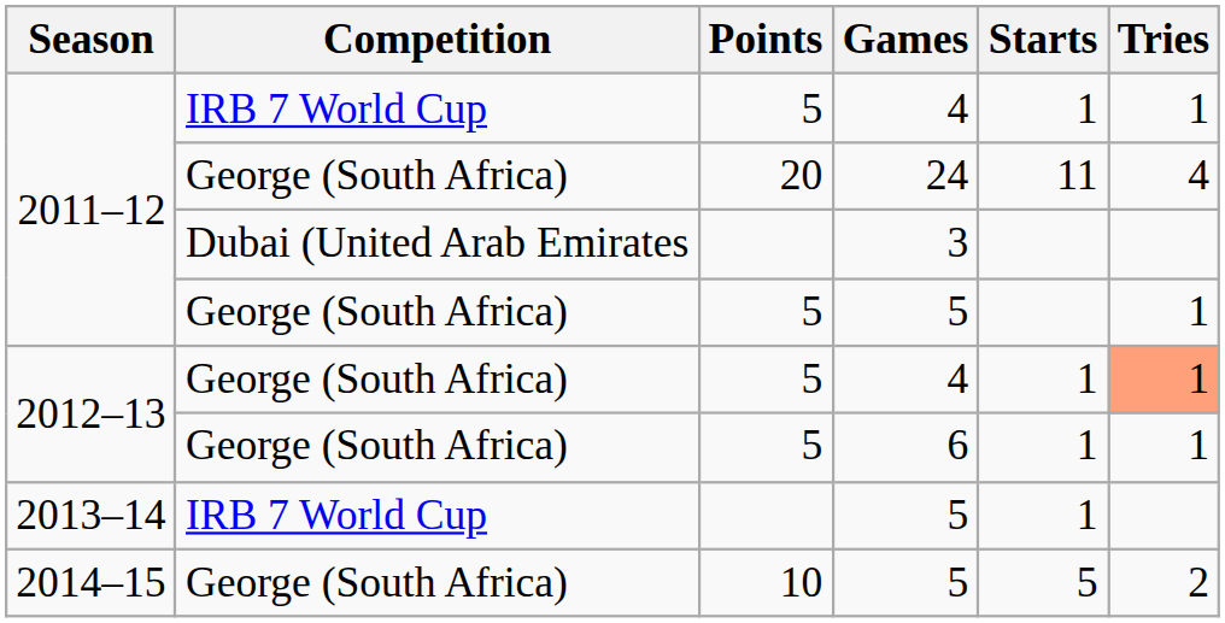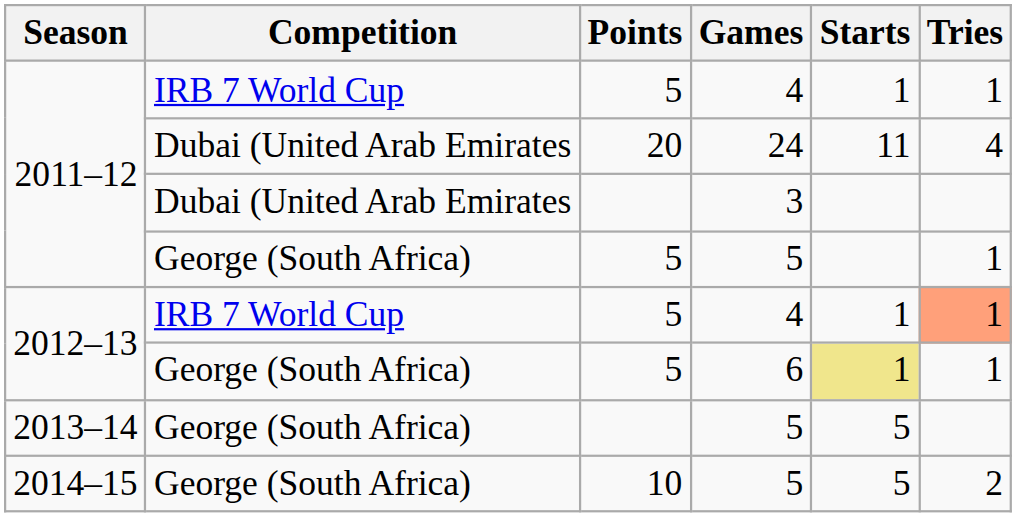24 | Competition: George (South Africa) -> Dubai (United Arab Emirates
2012–13 / 4 | Competition: George (South Africa) -> IRB 7 World Cup
6 | Starts: no background -> khaki background
2013–14 / 5 | Competition: IRB 7 World Cup -> George (South Africa)
2013–14 / 5 | Starts: 1 -> 5
